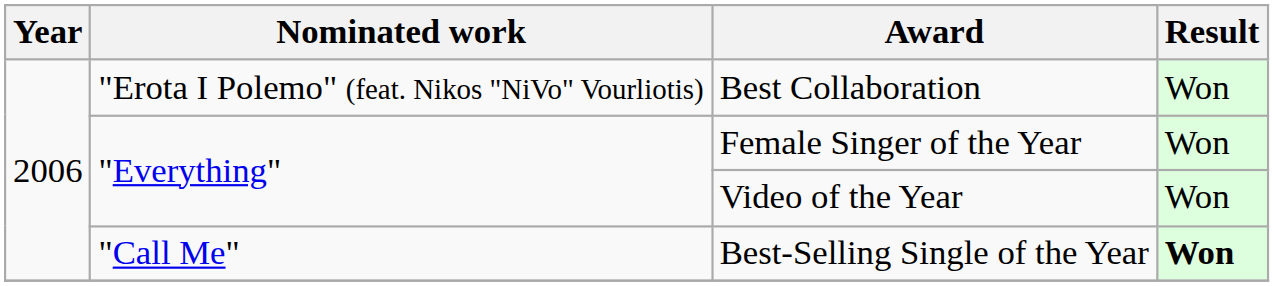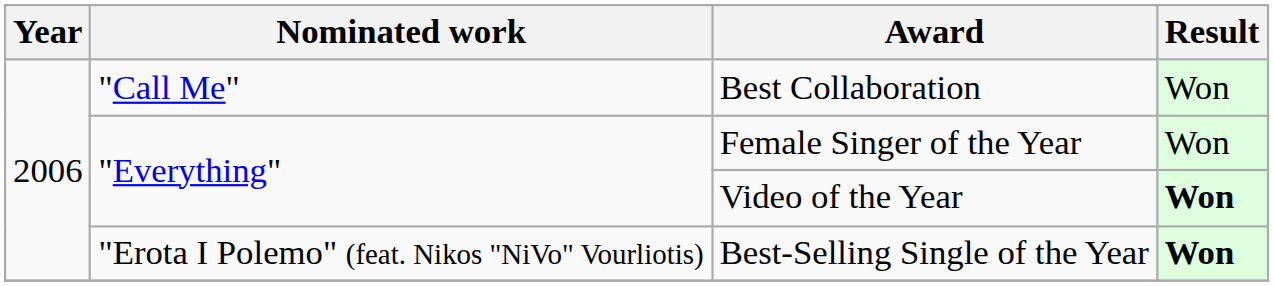Best Collaboration | Nominated work: "Erota I Polemo" (feat. Nikos "NiVo" Vourliotis) -> "Call Me"
Video of the Year | Result: normal -> bold
Best-Selling Single of the Year | Nominated work: "Call Me" -> "Erota I Polemo" (feat. Nikos "NiVo" Vourliotis)
